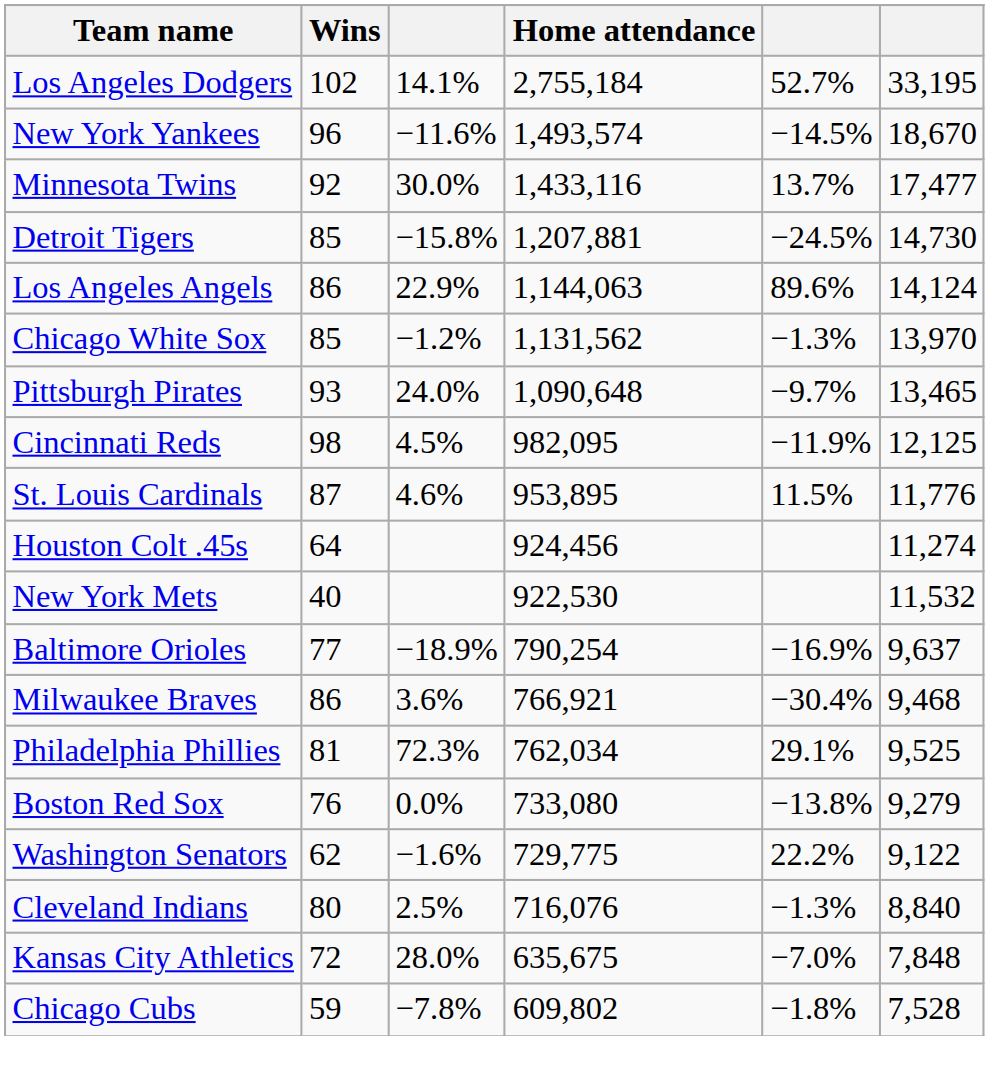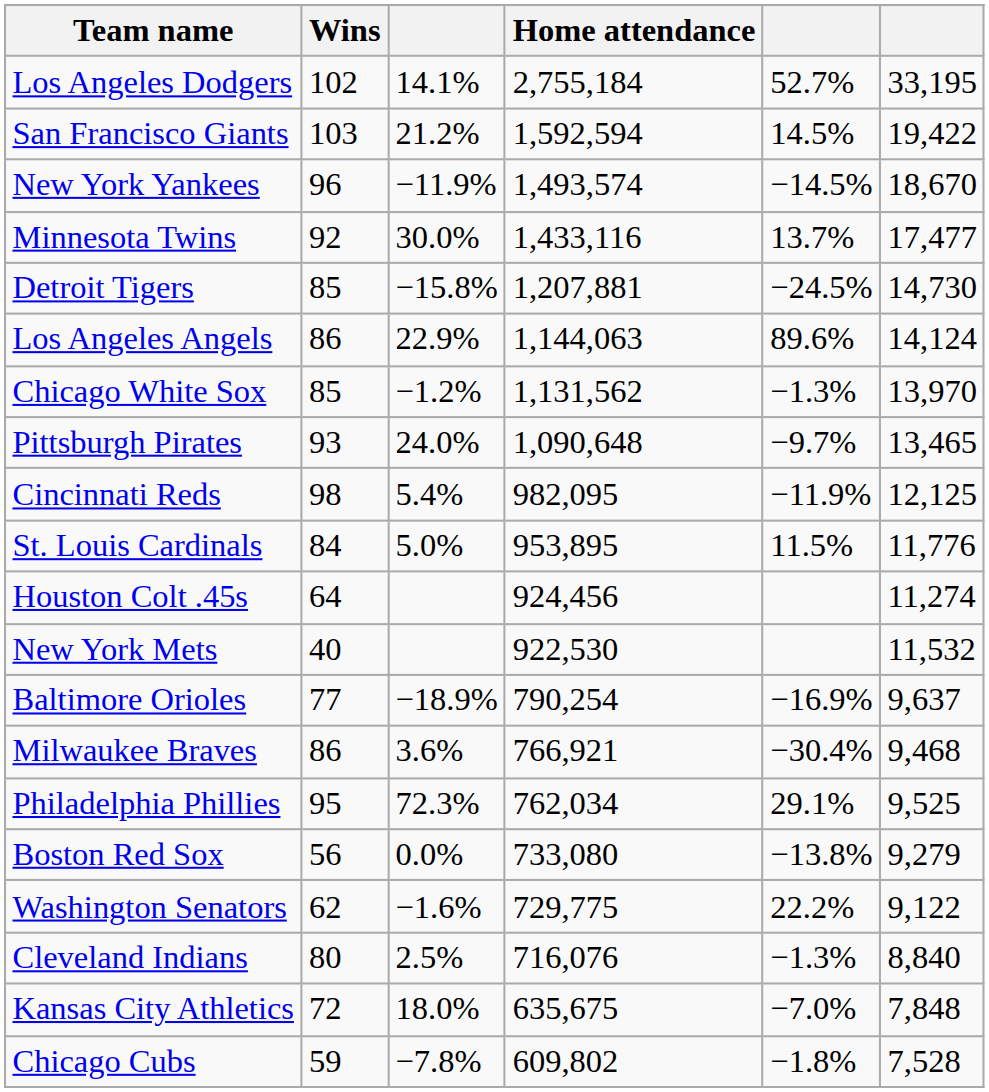+ row: San Francisco Giants | 103 | 21.2% | 1,592,594 | 14.5% | 19,422
New York Yankees | column 3: −11.6% -> −11.9%
Cincinnati Reds | column 3: 4.5% -> 5.4%
St. Louis Cardinals | Wins: 87 -> 84
St. Louis Cardinals | column 3: 4.6% -> 5.0%
Philadelphia Phillies | Wins: 81 -> 95
Boston Red Sox | Wins: 76 -> 56
Kansas City Athletics | column 3: 28.0% -> 18.0%
